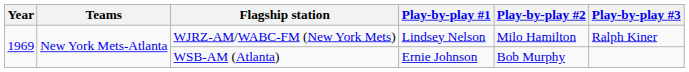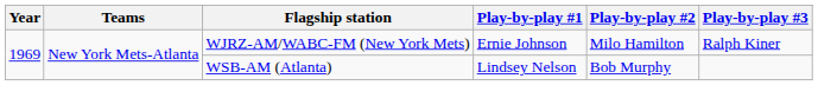WJRZ-AM/WABC-FM (New York Mets) | Play-by-play #1: Lindsey Nelson -> Ernie Johnson
WSB-AM (Atlanta) | Play-by-play #1: Ernie Johnson -> Lindsey Nelson
